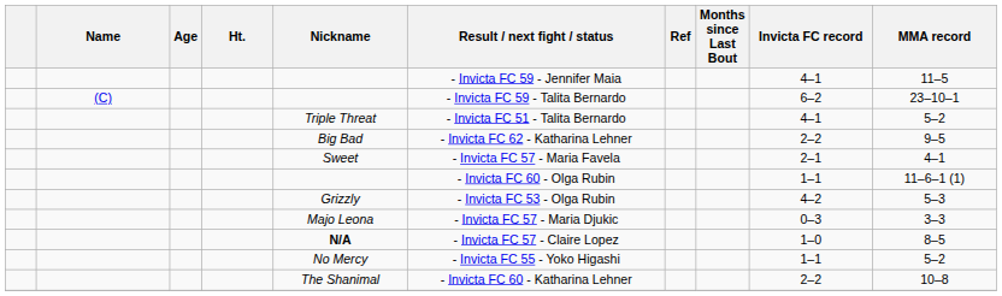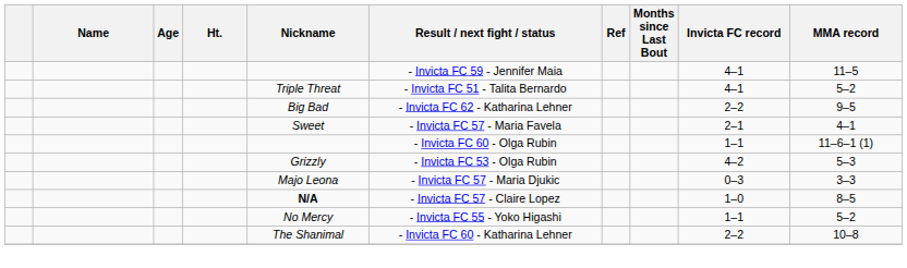- row: (C) | - Invicta FC 59 - Talita Bernardo | 6–2 | 23–10–1
